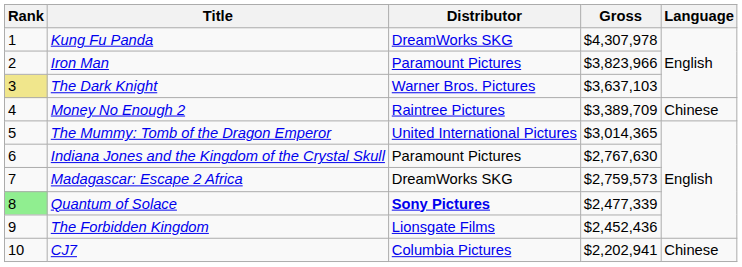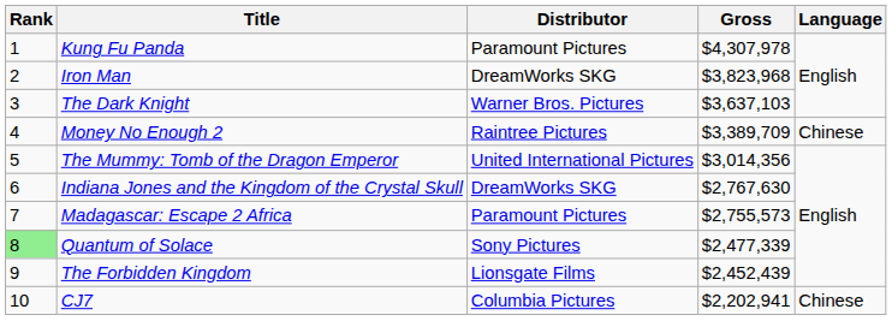Kung Fu Panda | Distributor: DreamWorks SKG -> Paramount Pictures
Iron Man | Distributor: Paramount Pictures -> DreamWorks SKG
Iron Man | Gross: $3,823,966 -> $3,823,968
The Dark Knight | Rank: khaki background -> no background
The Mummy: Tomb of the Dragon Emperor | Gross: $3,014,365 -> $3,014,356
Indiana Jones and the Kingdom of the Crystal Skull | Distributor: Paramount Pictures -> DreamWorks SKG
Madagascar: Escape 2 Africa | Distributor: DreamWorks SKG -> Paramount Pictures
Madagascar: Escape 2 Africa | Gross: $2,759,573 -> $2,755,573
Quantum of Solace | Distributor: bold -> normal
The Forbidden Kingdom | Gross: $2,452,436 -> $2,452,439
